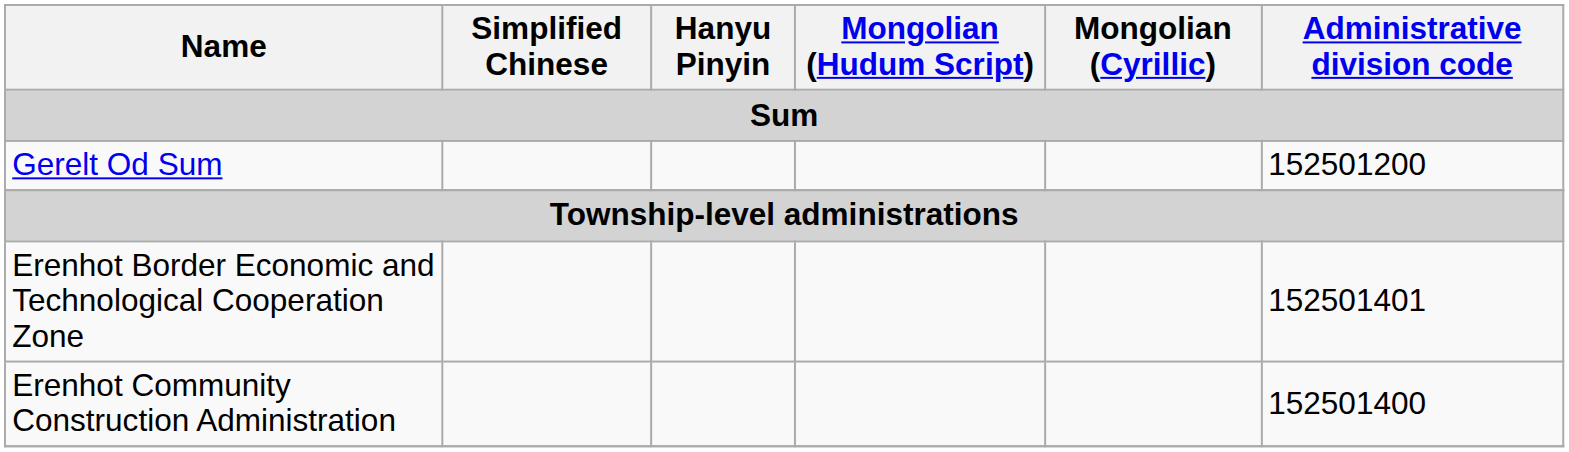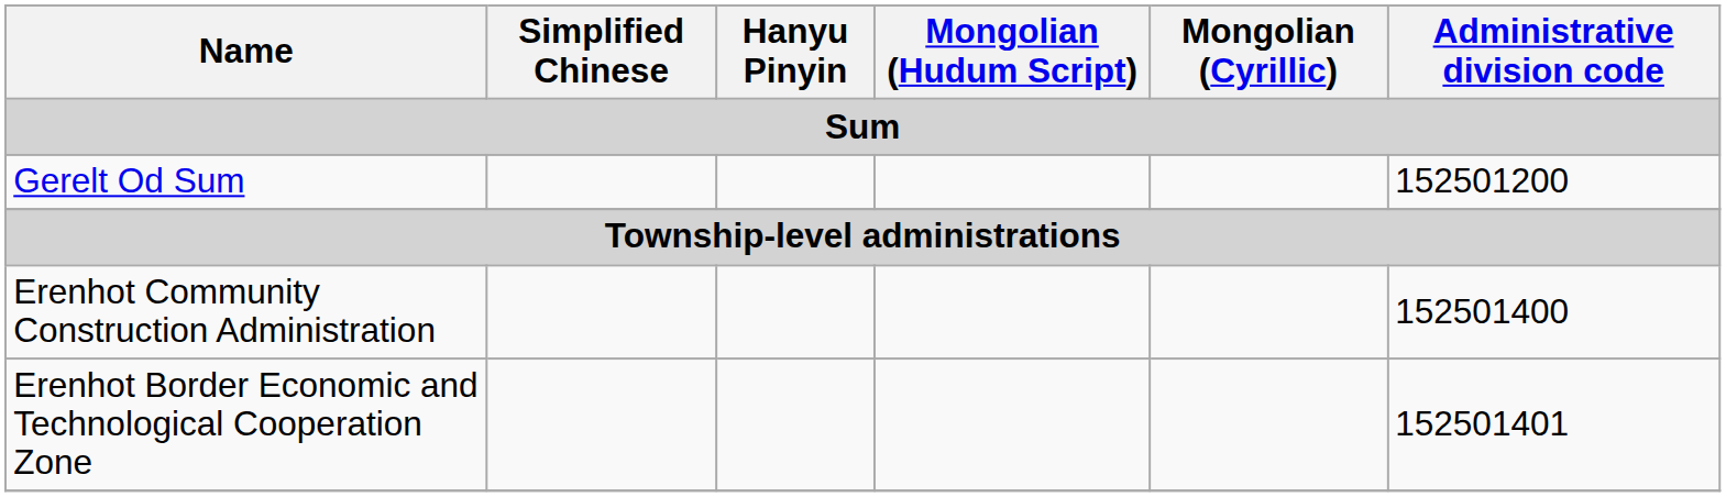rows swapped: Erenhot Community Construction Administration <-> Erenhot Border Economic and Technological Cooperation Zone
